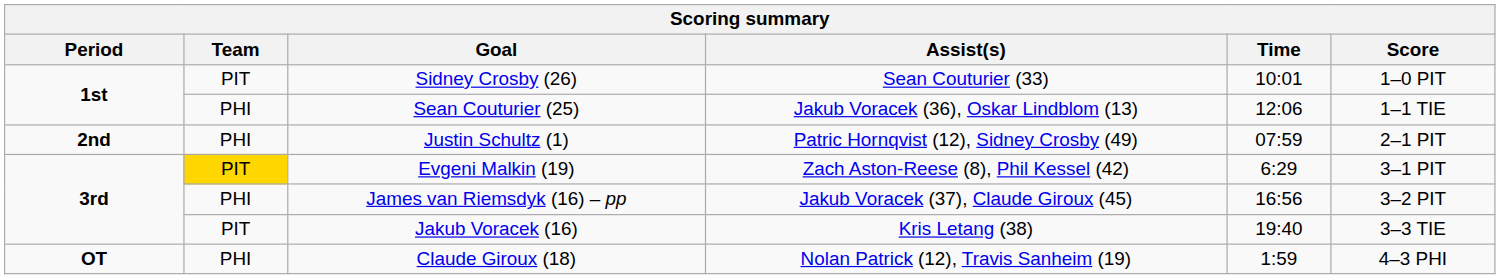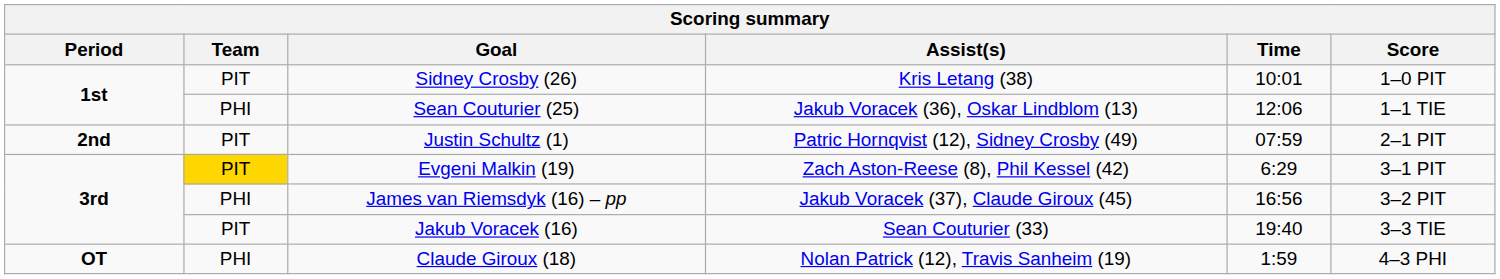Sidney Crosby (26) | Assist(s): Sean Couturier (33) -> Kris Letang (38)
Justin Schultz (1) | Team: PHI -> PIT
Jakub Voracek (16) | Assist(s): Kris Letang (38) -> Sean Couturier (33)
